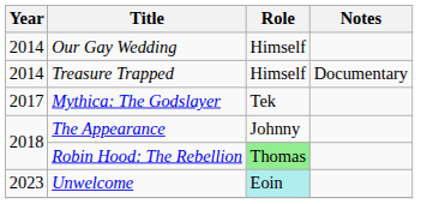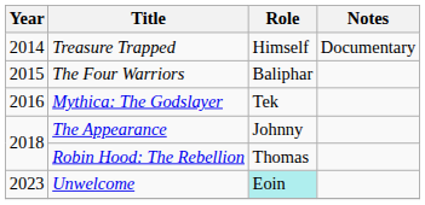- row: 2014 | Our Gay Wedding | Himself
+ row: 2015 | The Four Warriors | Baliphar
Mythica: The Godslayer | Year: 2017 -> 2016
Robin Hood: The Rebellion | Role: lightgreen background -> no background
